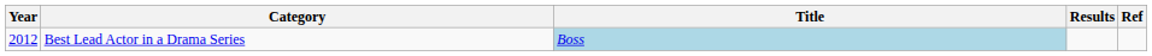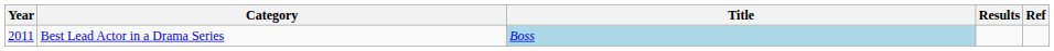Best Lead Actor in a Drama Series | Year: 2012 -> 2011
